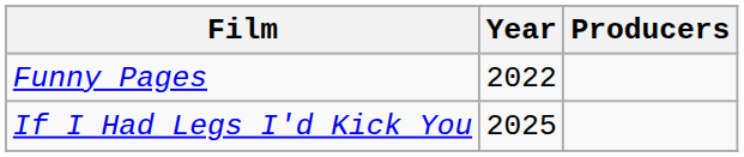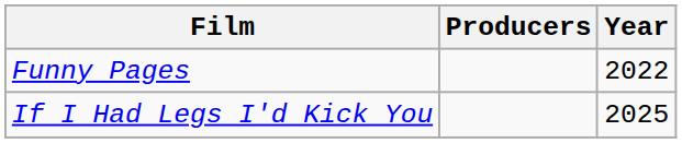columns swapped: Year <-> Producers
